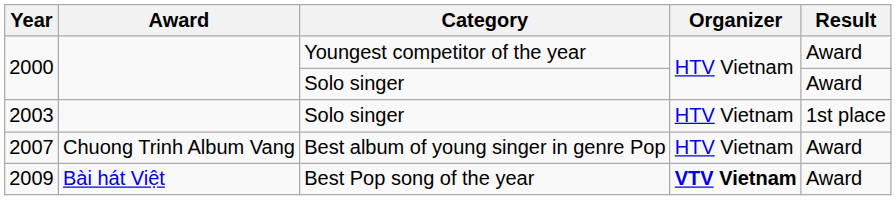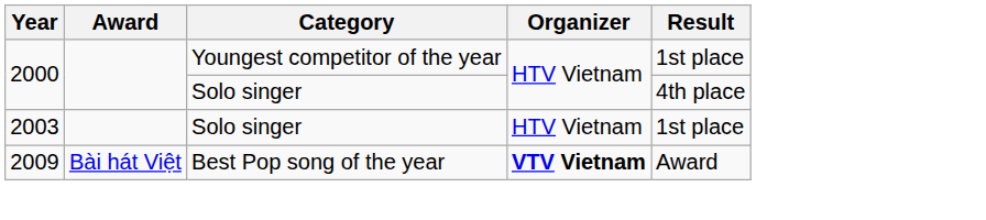2000 / Youngest competitor of the year | Result: Award -> 1st place
2000 / Solo singer | Result: Award -> 4th place
- row: 2007 | Chuong Trinh Album Vang | Best album of young singer in genre Pop | HTV Vietnam | Award
